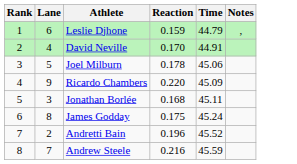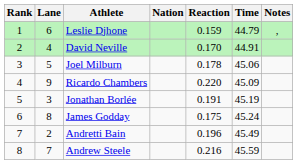+ column: Nation
Jonathan Borlée | Reaction: 0.168 -> 0.191
Jonathan Borlée | Time: 45.11 -> 45.19
Andretti Bain | Time: 45.52 -> 45.49
